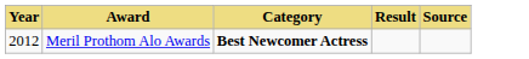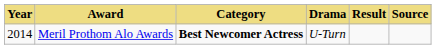+ column: Drama | U-Turn
Meril Prothom Alo Awards | Year: 2012 -> 2014
